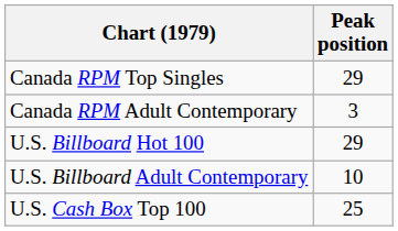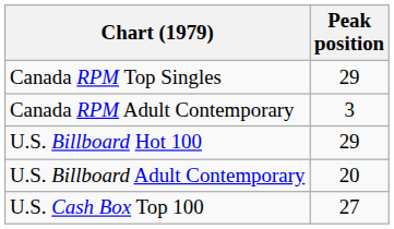U.S. Billboard Adult Contemporary | Peak position: 10 -> 20
U.S. Cash Box Top 100 | Peak position: 25 -> 27
